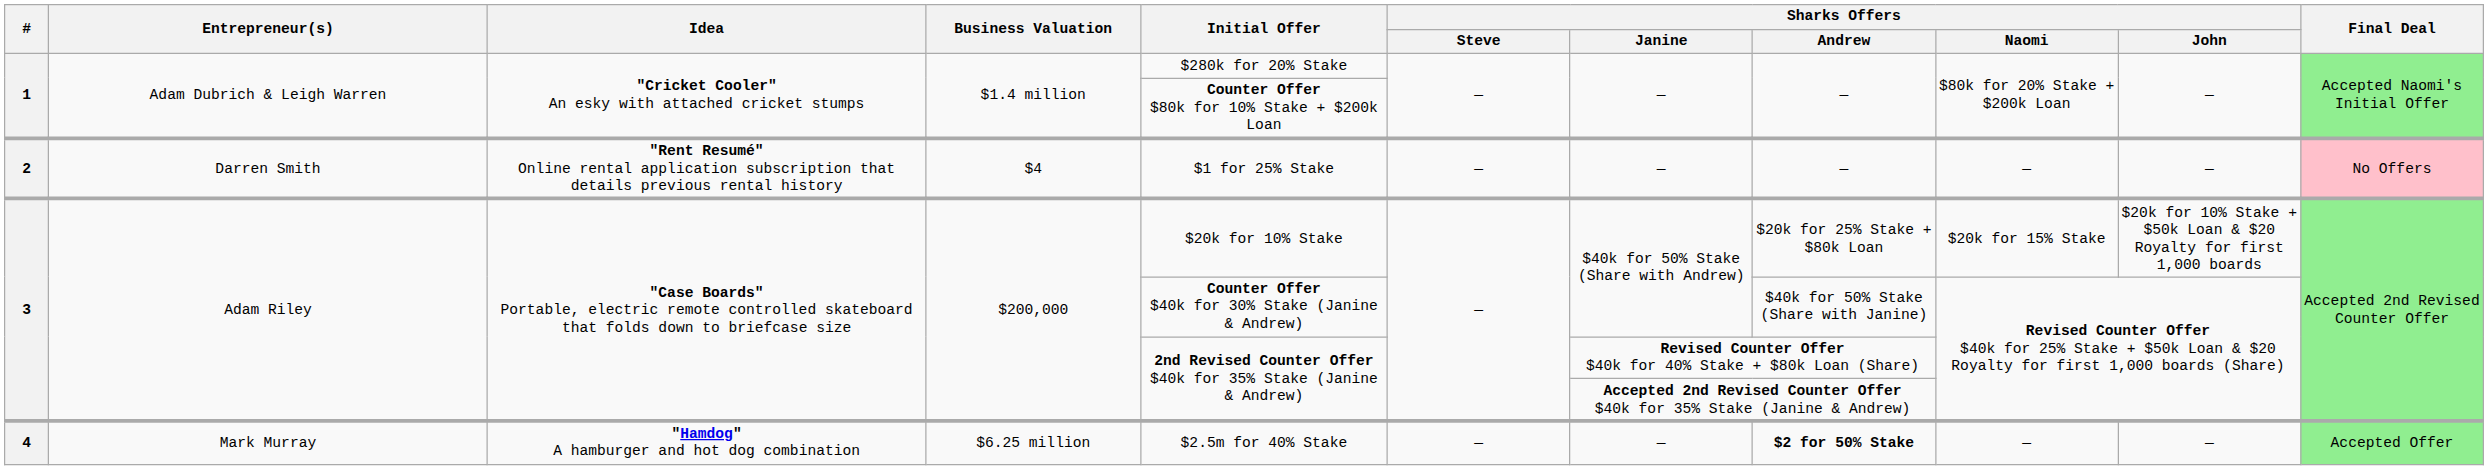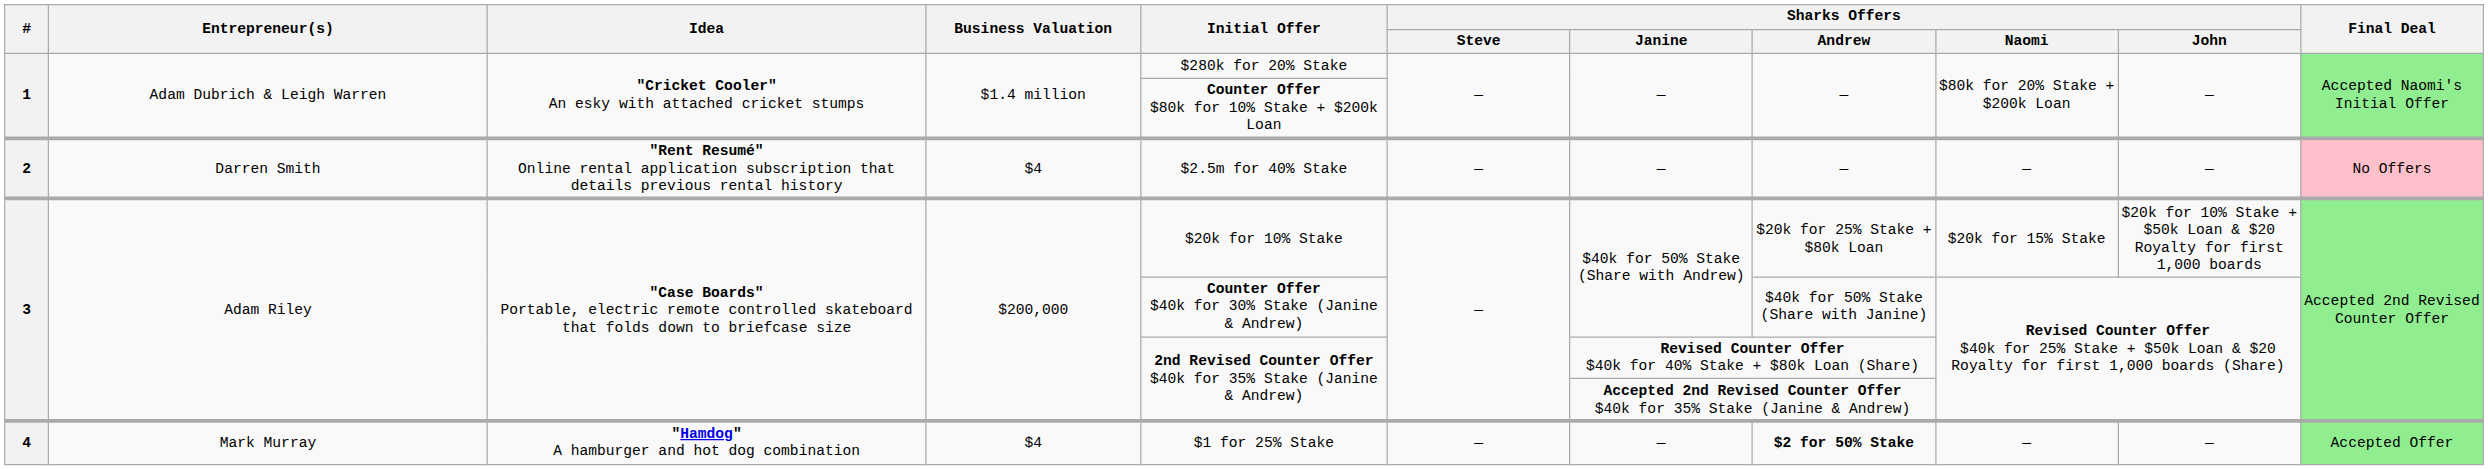2 | Initial Offer: $1 for 25% Stake -> $2.5m for 40% Stake
4 | Business Valuation: $6.25 million -> $4
4 | Initial Offer: $2.5m for 40% Stake -> $1 for 25% Stake
